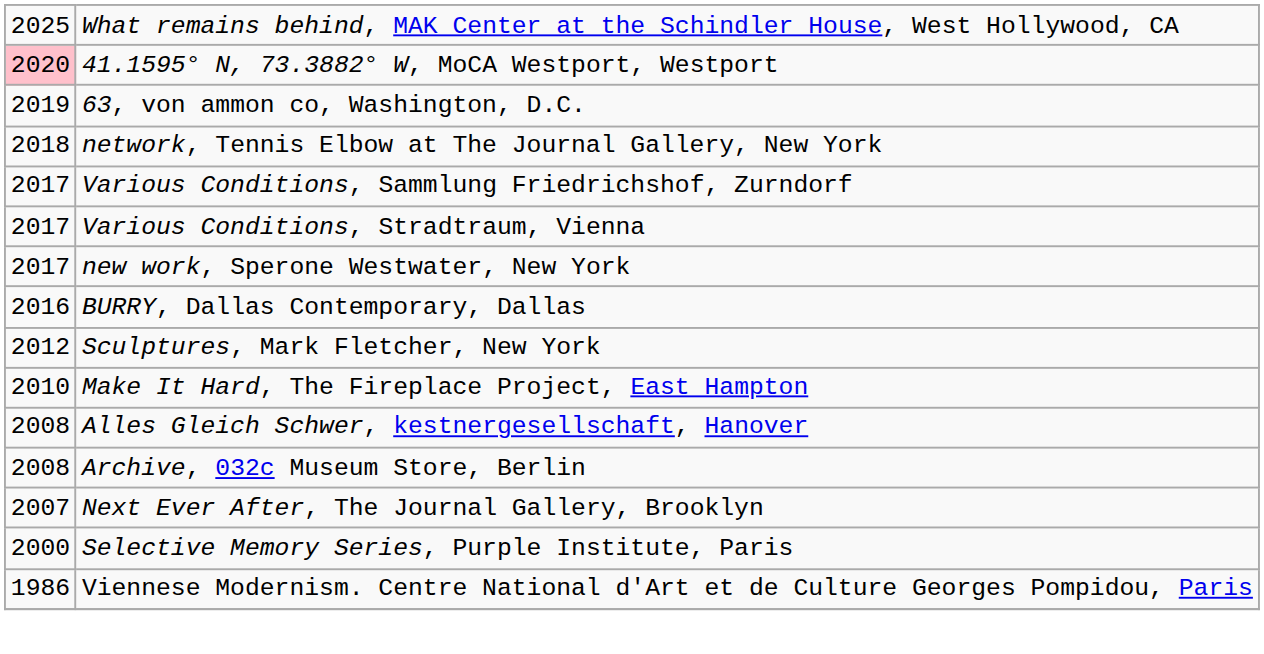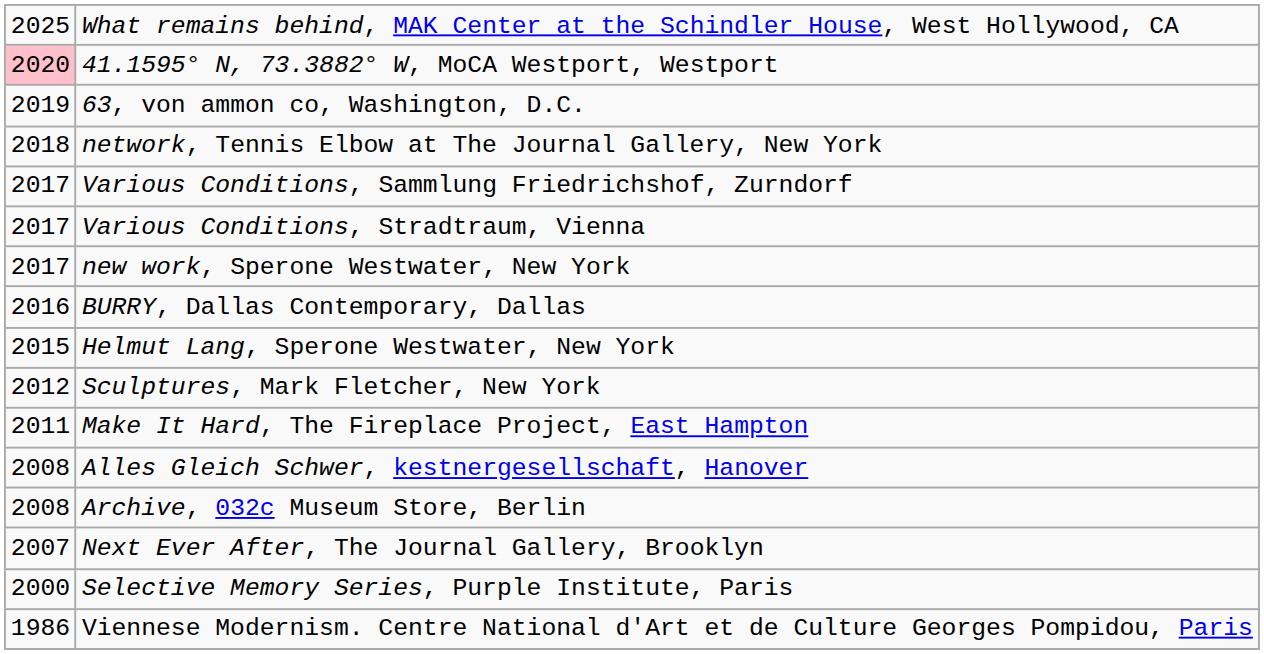+ row: 2015 | Helmut Lang, Sperone Westwater, New York
Make It Hard, The Fireplace Project, East Hampton | column 1: 2010 -> 2011
